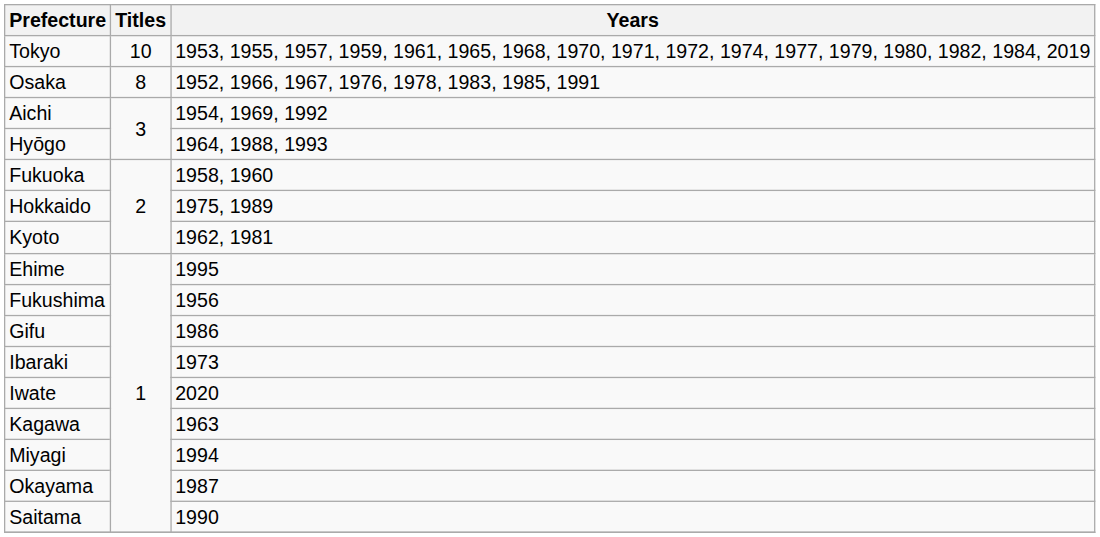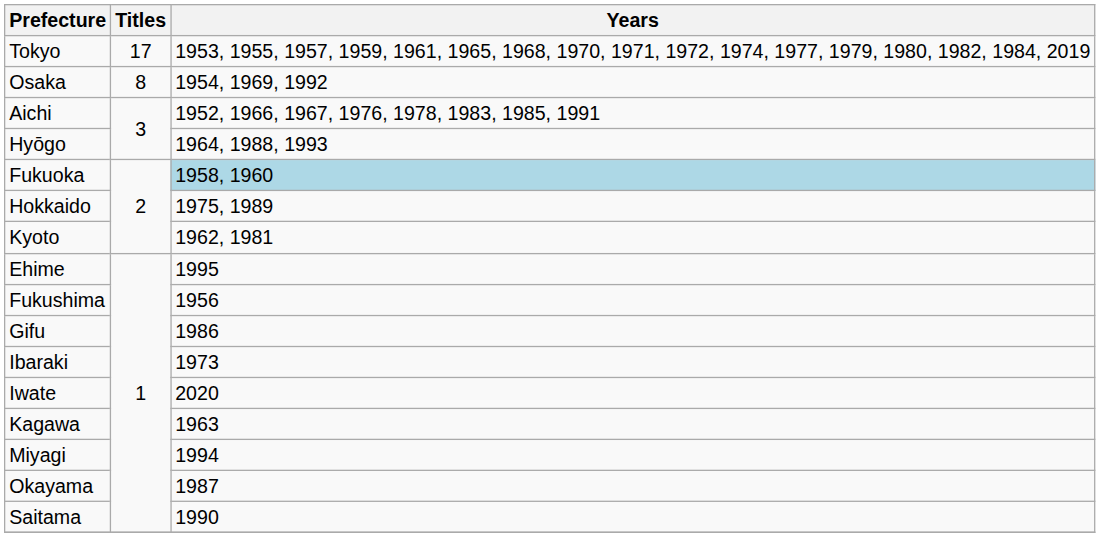Tokyo | Titles: 10 -> 17
Osaka | Years: 1952, 1966, 1967, 1976, 1978, 1983, 1985, 1991 -> 1954, 1969, 1992
Aichi | Years: 1954, 1969, 1992 -> 1952, 1966, 1967, 1976, 1978, 1983, 1985, 1991
Fukuoka | Years: no background -> lightblue background
